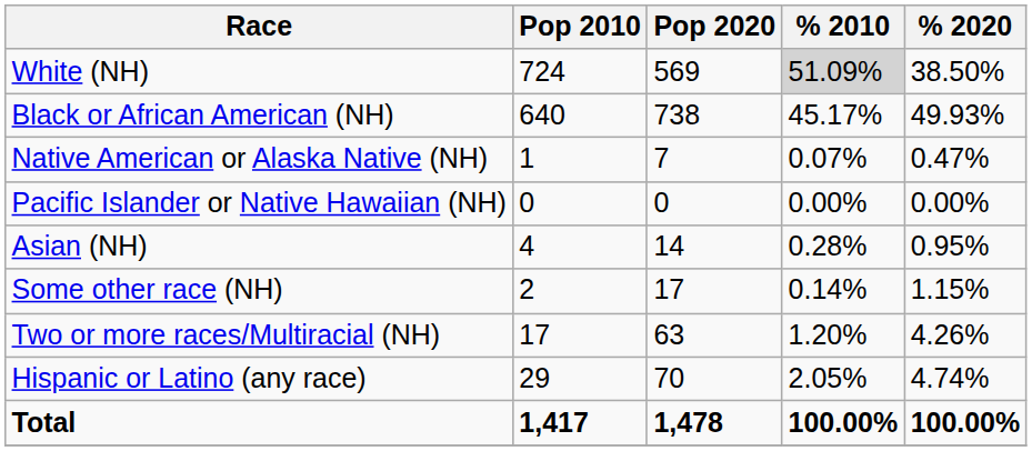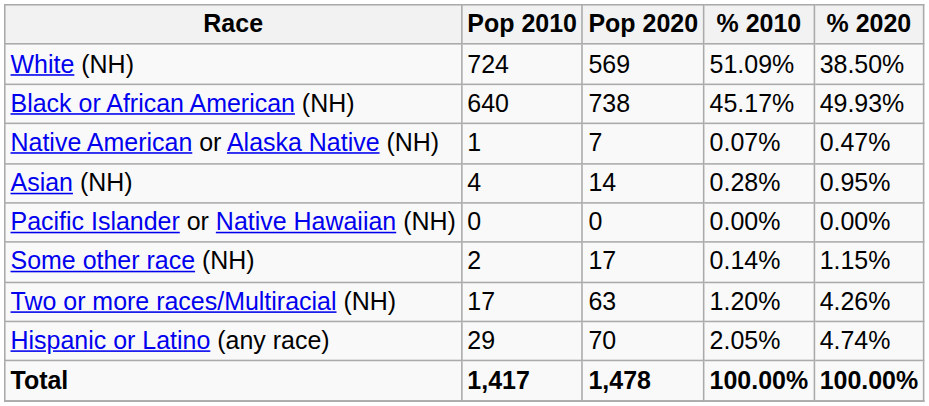White (NH) | % 2010: lightgrey background -> no background
rows swapped: Asian (NH) <-> Pacific Islander or Native Hawaiian (NH)
